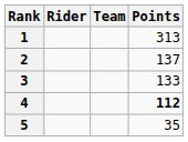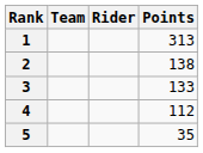columns swapped: Rider <-> Team
2 | Points: 137 -> 138
4 | Points: bold -> normal
